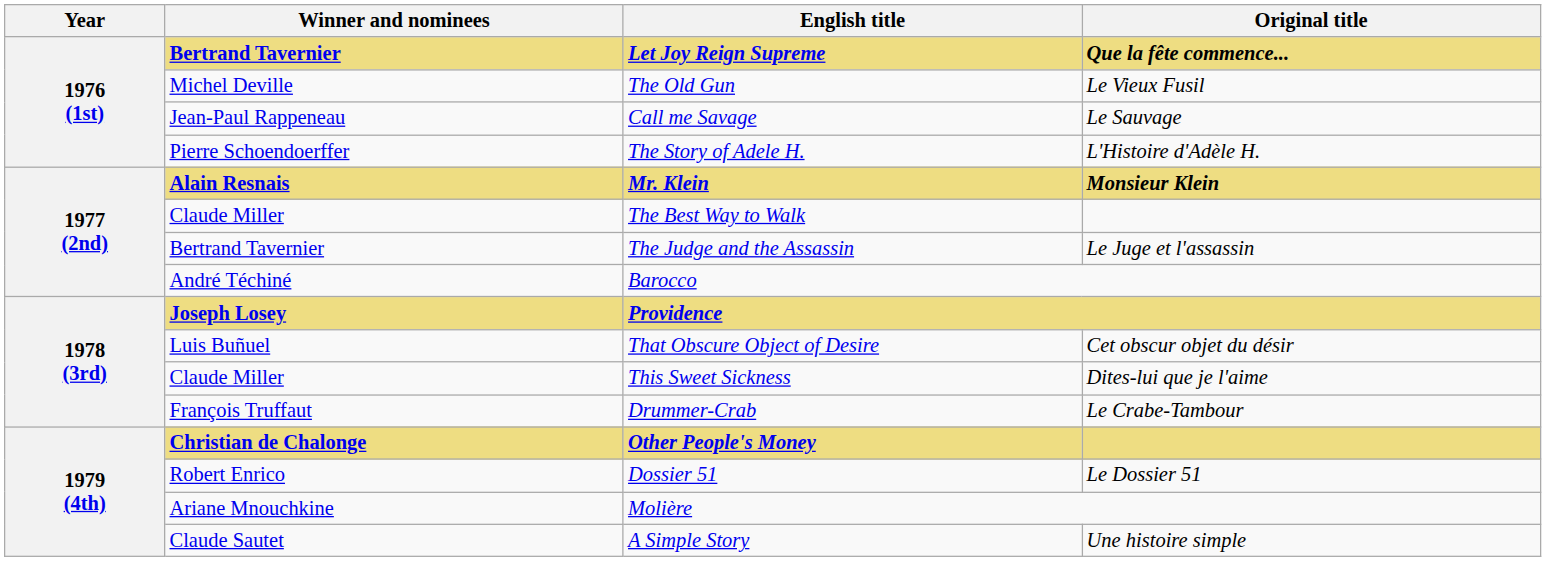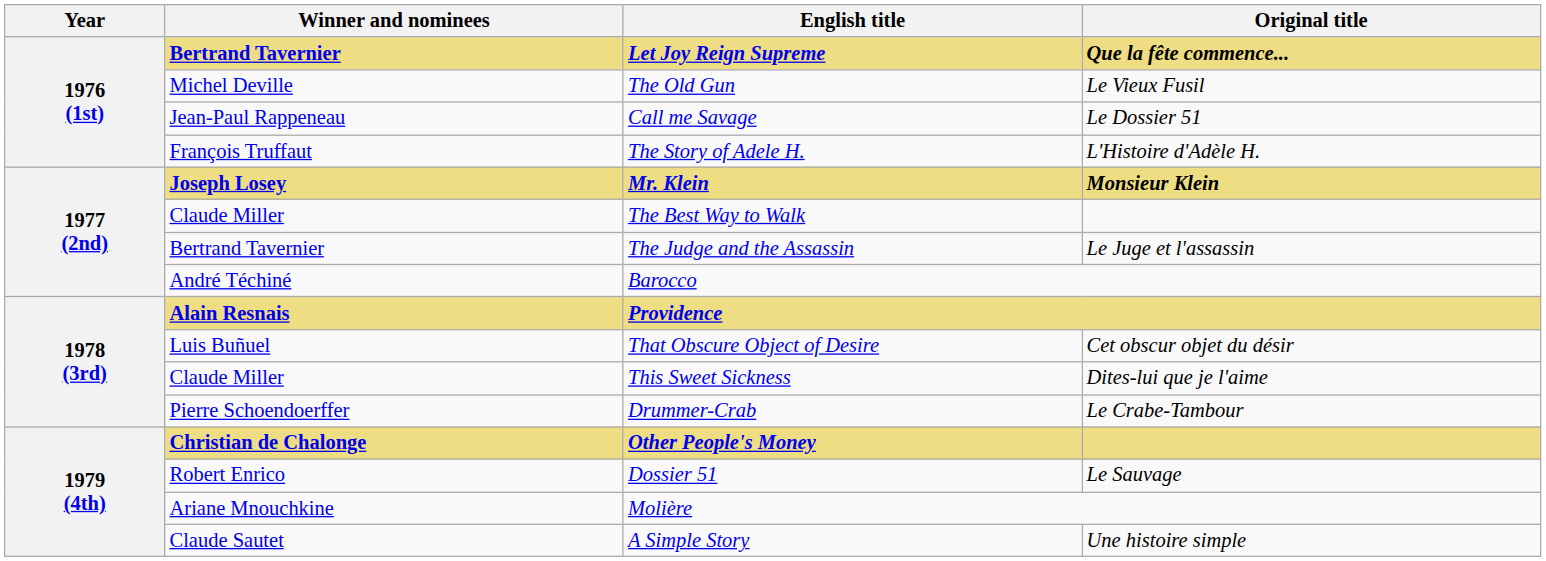Call me Savage | Original title: Le Sauvage -> Le Dossier 51
The Story of Adele H. | Winner and nominees: Pierre Schoendoerffer -> François Truffaut
Mr. Klein | Winner and nominees: Alain Resnais -> Joseph Losey
Providence | Winner and nominees: Joseph Losey -> Alain Resnais
Drummer-Crab | Winner and nominees: François Truffaut -> Pierre Schoendoerffer
Dossier 51 | Original title: Le Dossier 51 -> Le Sauvage
